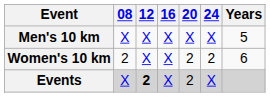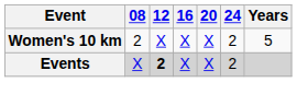- row: Men's 10 km | X | X | X | X | X | 5
Women's 10 km | 20: 2 -> X
Women's 10 km | Years: 6 -> 5
Events | 20: 2 -> X
Events | 24: X -> 2
